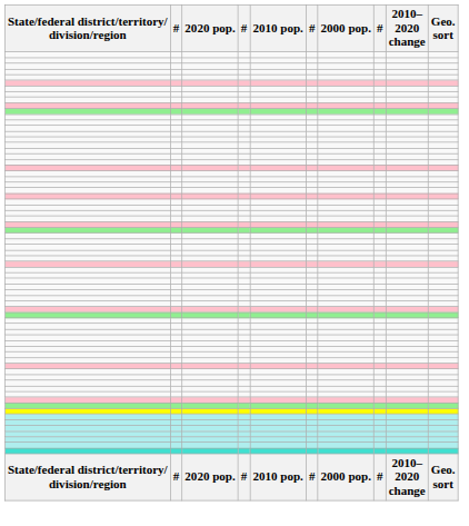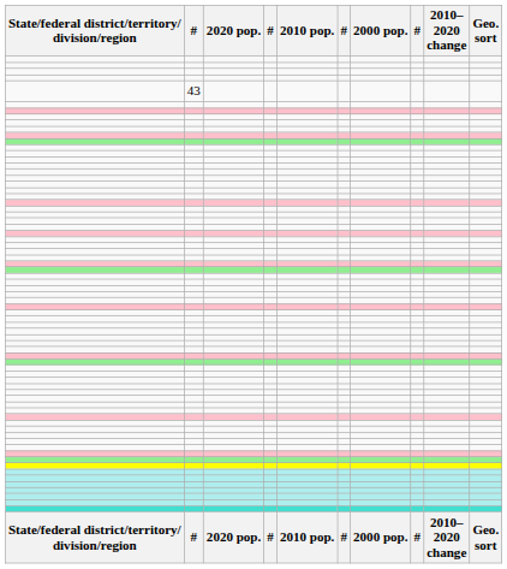+ row: 43
